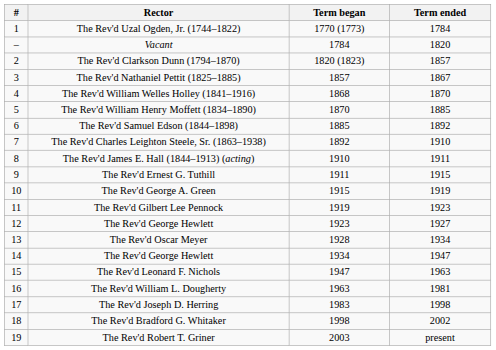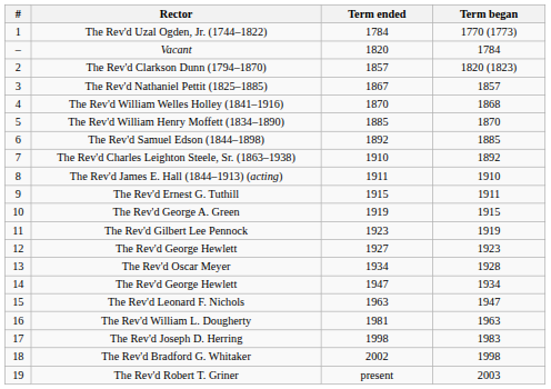columns swapped: Term began <-> Term ended
